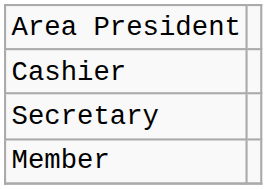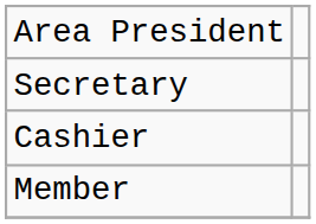rows swapped: Secretary <-> Cashier
